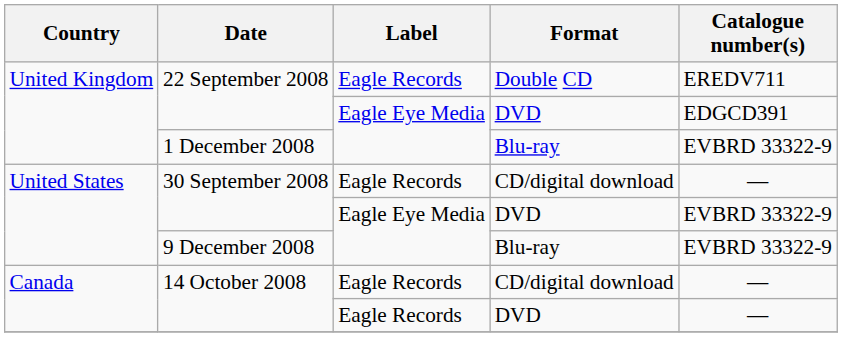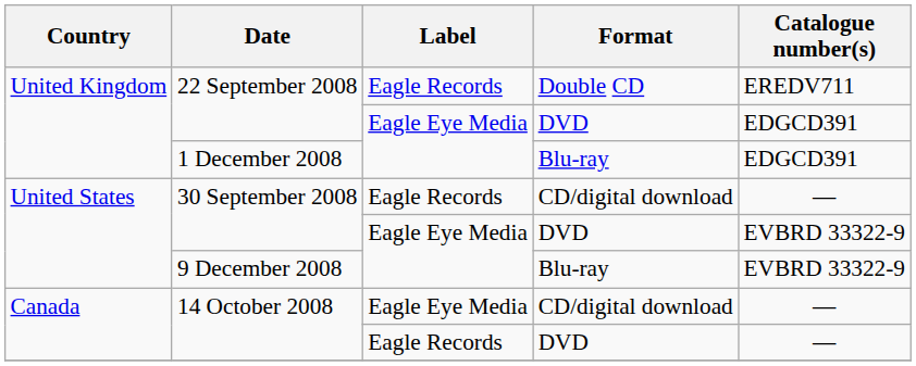1 December 2008 | Catalogue number(s): EVBRD 33322-9 -> EDGCD391
14 October 2008 / CD/digital download | Label: Eagle Records -> Eagle Eye Media
